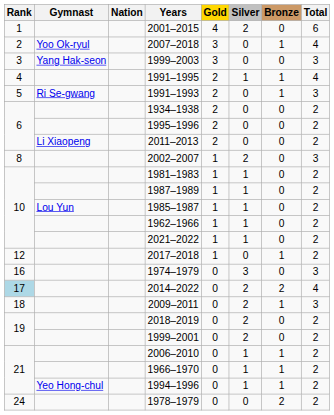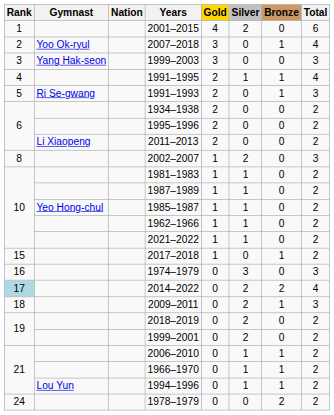1985–1987 | Gymnast: Lou Yun -> Yeo Hong-chul
2017–2018 | Rank: 12 -> 15
1994–1996 | Gymnast: Yeo Hong-chul -> Lou Yun
